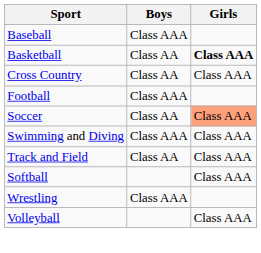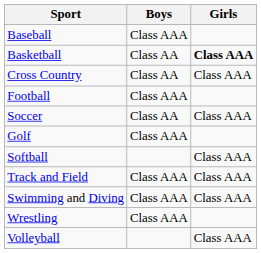Soccer | Girls: lightsalmon background -> no background
+ row: Golf | Class AAA
rows swapped: Swimming and Diving <-> Softball
Track and Field | Boys: Class AA -> Class AAA
